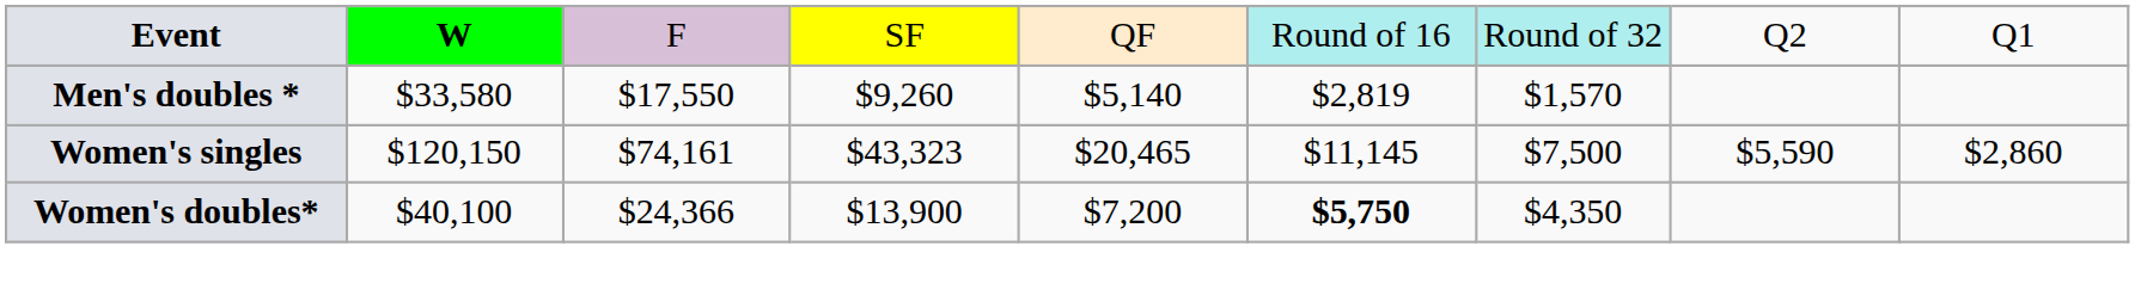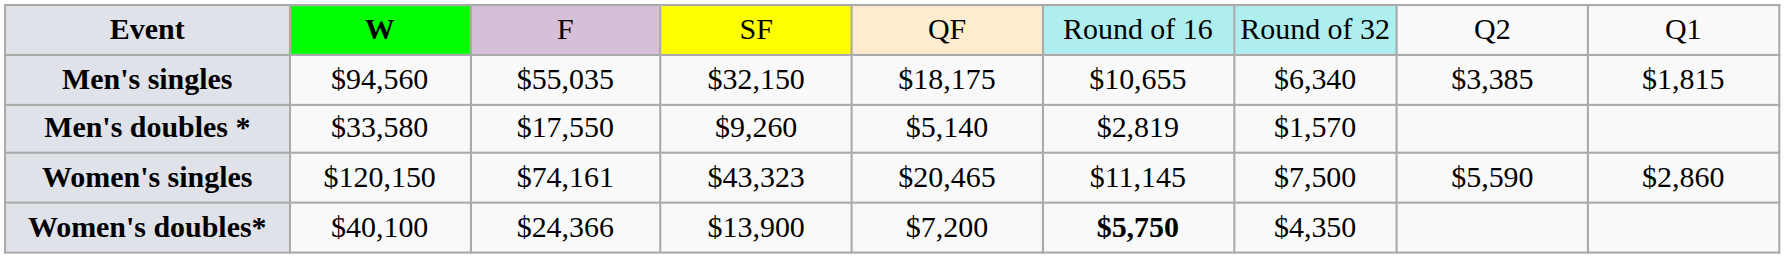+ row: Men's singles | $94,560 | $55,035 | $32,150 | $18,175 | $10,655 | $6,340 | $3,385 | $1,815
